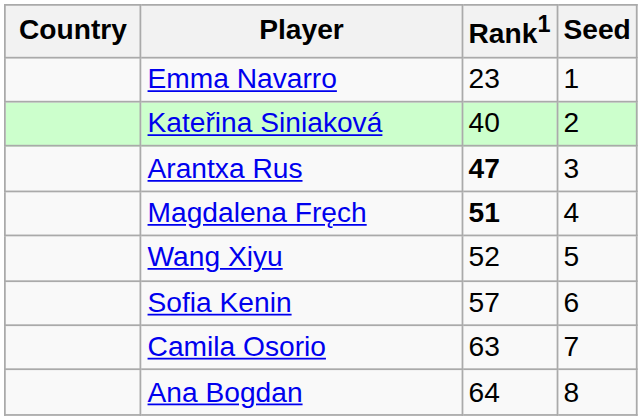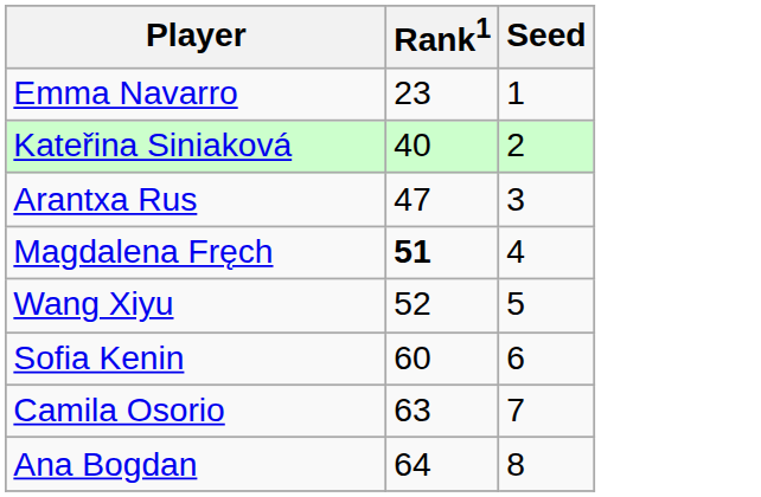- column: Country
Arantxa Rus | Rank1: bold -> normal
Sofia Kenin | Rank1: 57 -> 60
